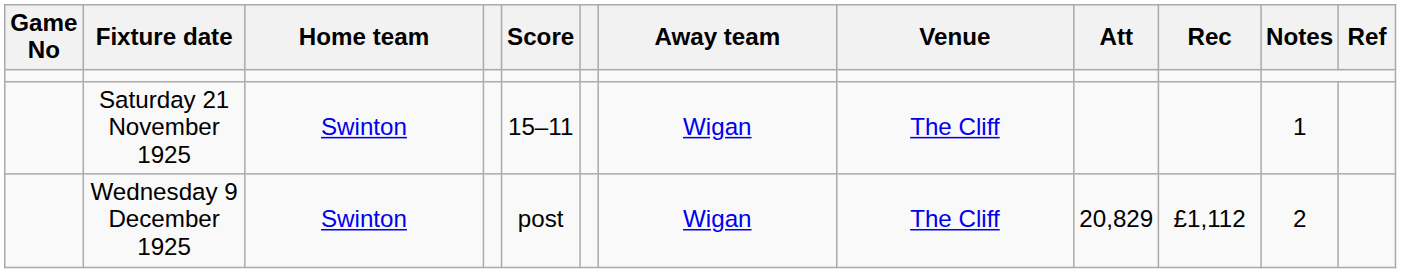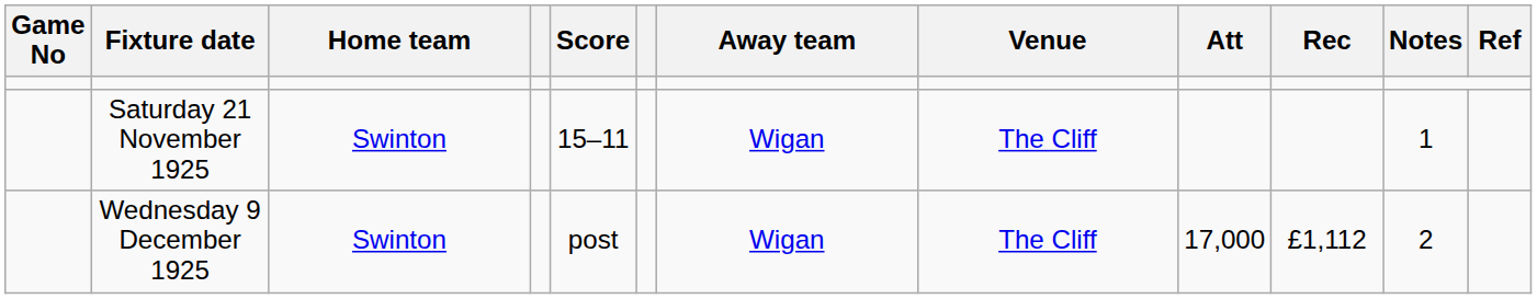Wednesday 9 December 1925 | Att: 20,829 -> 17,000
